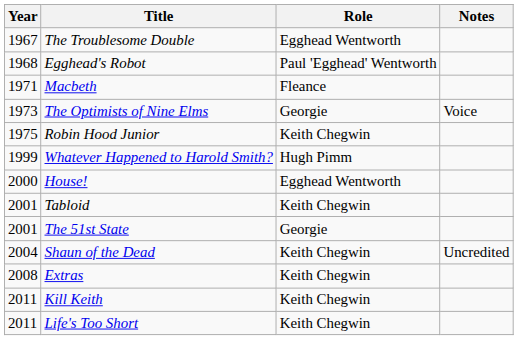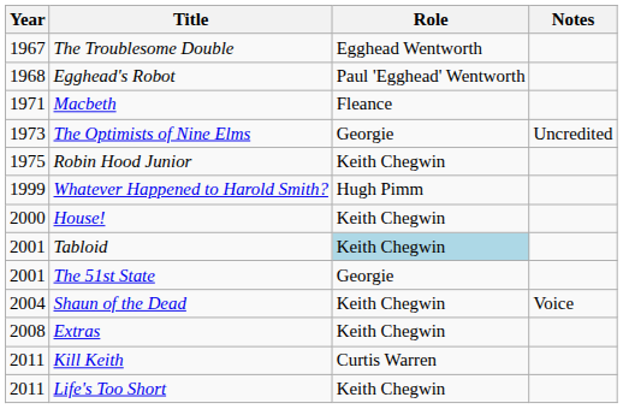The Optimists of Nine Elms | Notes: Voice -> Uncredited
House! | Role: Egghead Wentworth -> Keith Chegwin
Tabloid | Role: no background -> lightblue background
Shaun of the Dead | Notes: Uncredited -> Voice
Kill Keith | Role: Keith Chegwin -> Curtis Warren
